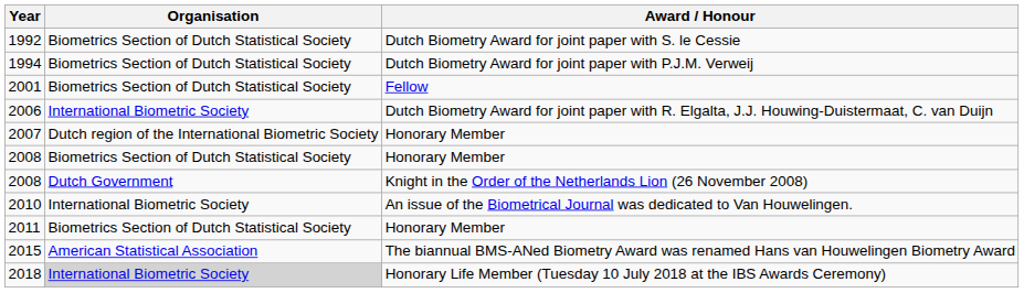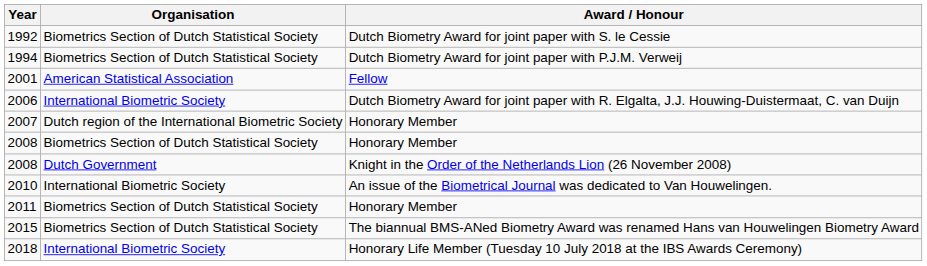2001 | Organisation: Biometrics Section of Dutch Statistical Society -> American Statistical Association
2015 | Organisation: American Statistical Association -> Biometrics Section of Dutch Statistical Society
2018 | Organisation: lightgrey background -> no background
